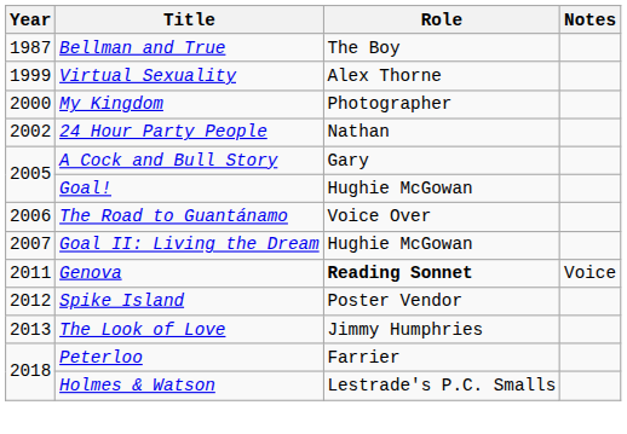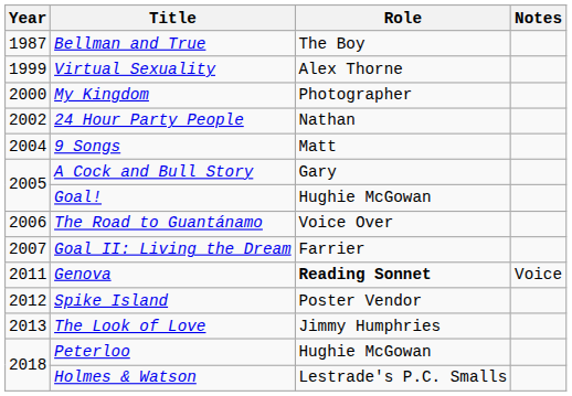+ row: 2004 | 9 Songs | Matt
Goal II: Living the Dream | Role: Hughie McGowan -> Farrier
Peterloo | Role: Farrier -> Hughie McGowan
